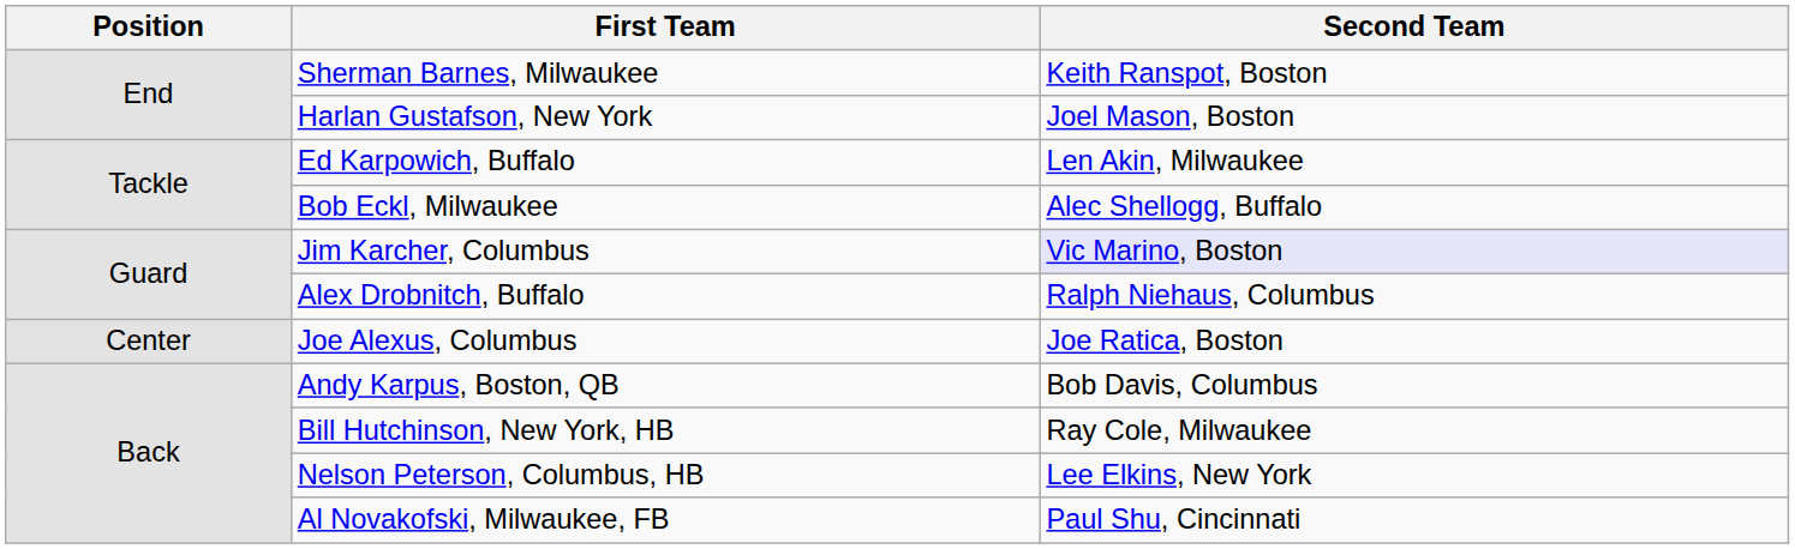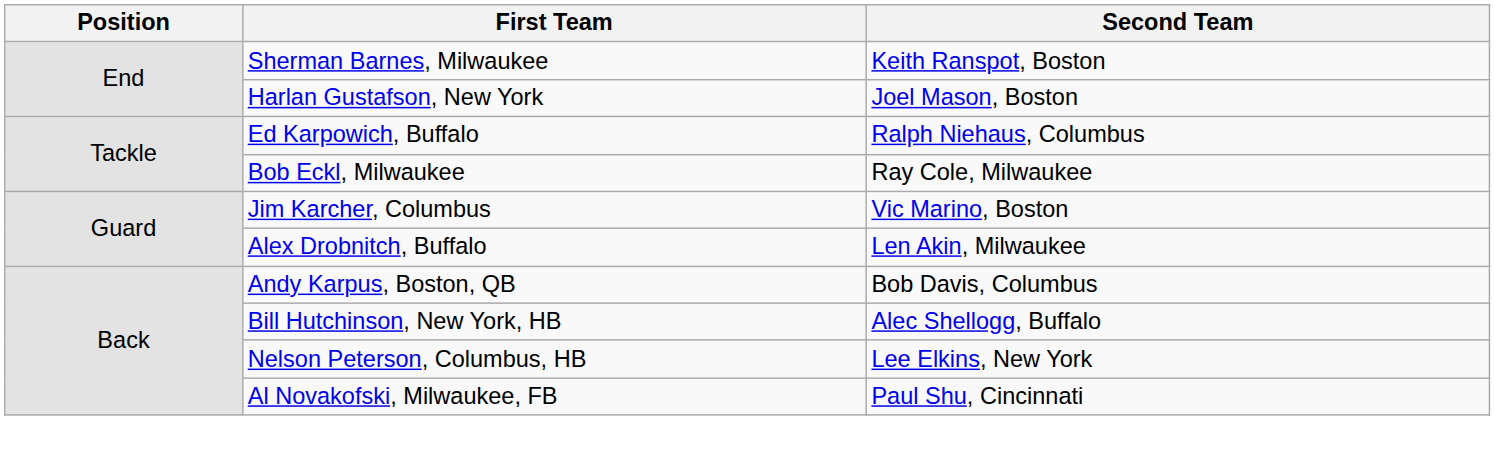Ed Karpowich, Buffalo | Second Team: Len Akin, Milwaukee -> Ralph Niehaus, Columbus
Bob Eckl, Milwaukee | Second Team: Alec Shellogg, Buffalo -> Ray Cole, Milwaukee
Jim Karcher, Columbus | Second Team: lavender background -> no background
Alex Drobnitch, Buffalo | Second Team: Ralph Niehaus, Columbus -> Len Akin, Milwaukee
- row: Center | Joe Alexus, Columbus | Joe Ratica, Boston
Bill Hutchinson, New York, HB | Second Team: Ray Cole, Milwaukee -> Alec Shellogg, Buffalo
